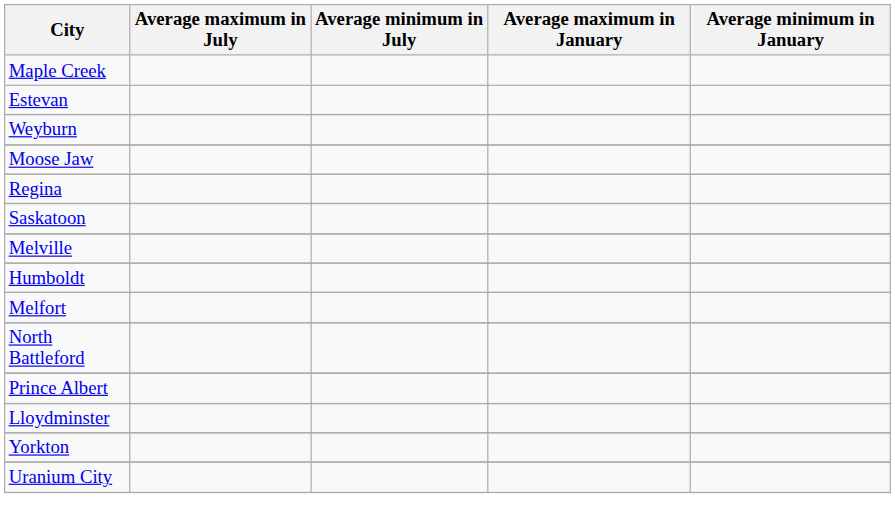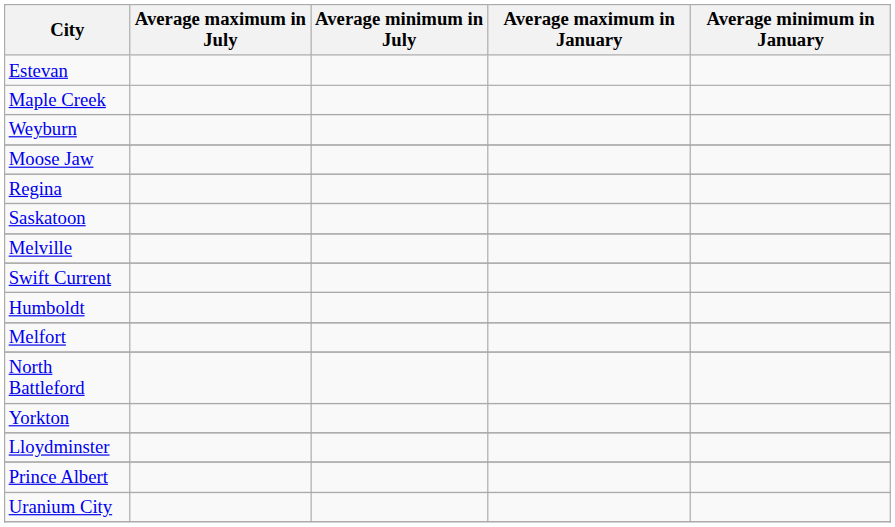rows swapped: Maple Creek <-> Estevan
+ row: Swift Current
rows swapped: Yorkton <-> Prince Albert
